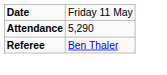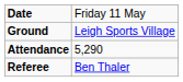+ row: Ground | Leigh Sports Village
